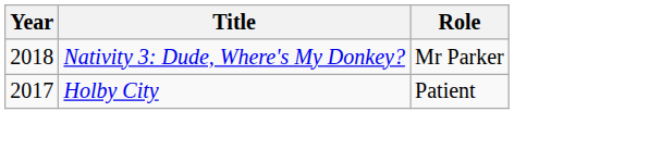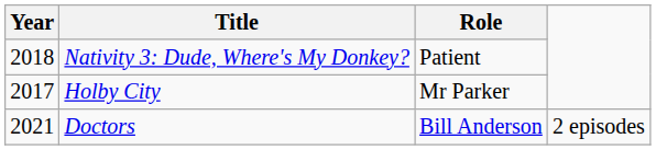Nativity 3: Dude, Where's My Donkey? | Role: Mr Parker -> Patient
Holby City | Role: Patient -> Mr Parker
+ row: 2021 | Doctors | Bill Anderson | 2 episodes
